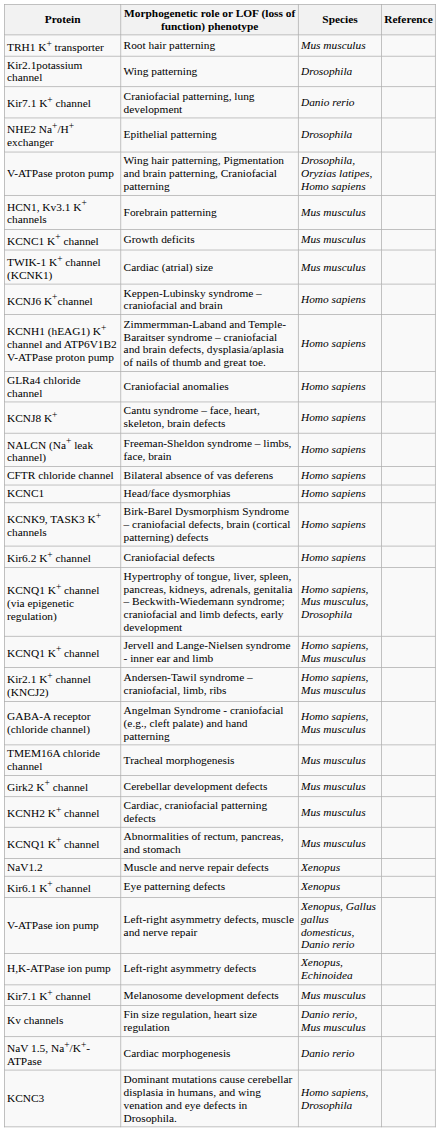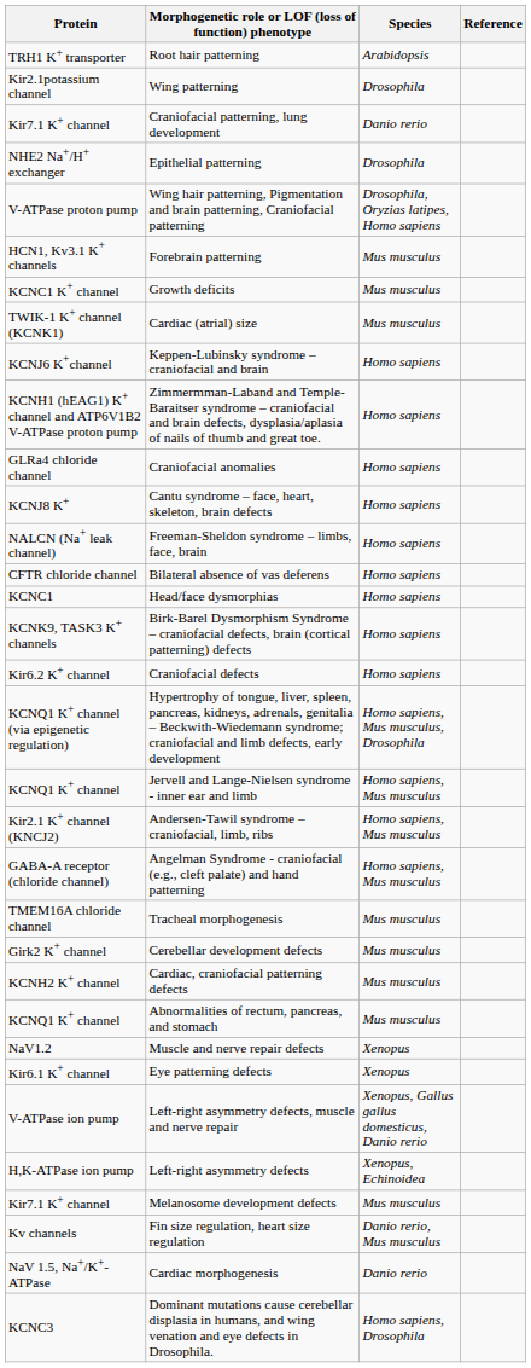Root hair patterning | Species: Mus musculus -> Arabidopsis
